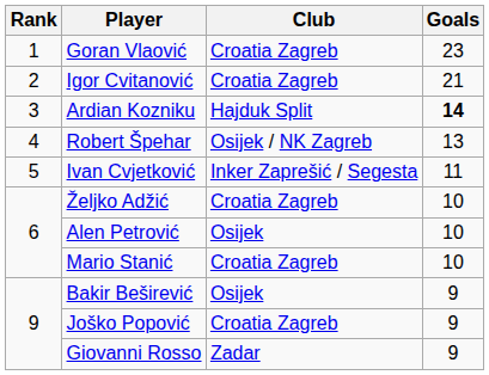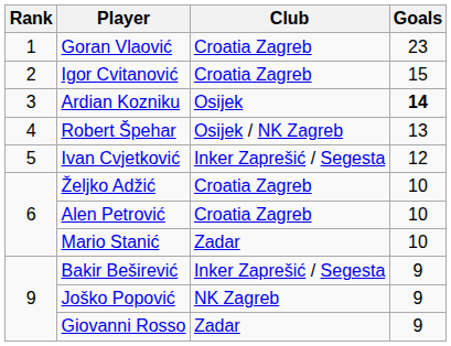Igor Cvitanović | Goals: 21 -> 15
Ardian Kozniku | Club: Hajduk Split -> Osijek
Ivan Cvjetković | Goals: 11 -> 12
Alen Petrović | Club: Osijek -> Croatia Zagreb
Mario Stanić | Club: Croatia Zagreb -> Zadar
Bakir Beširević | Club: Osijek -> Inker Zaprešić / Segesta
Joško Popović | Club: Croatia Zagreb -> NK Zagreb
